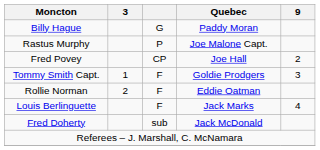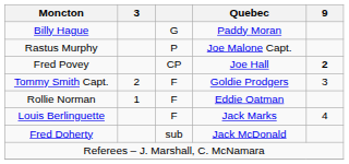Fred Povey | 9: normal -> bold
Tommy Smith Capt. | 3: 1 -> 2
Rollie Norman | 3: 2 -> 1
